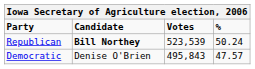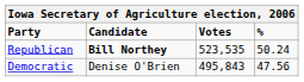Republican | Votes: 523,539 -> 523,535
Democratic | %: 47.57 -> 47.56
